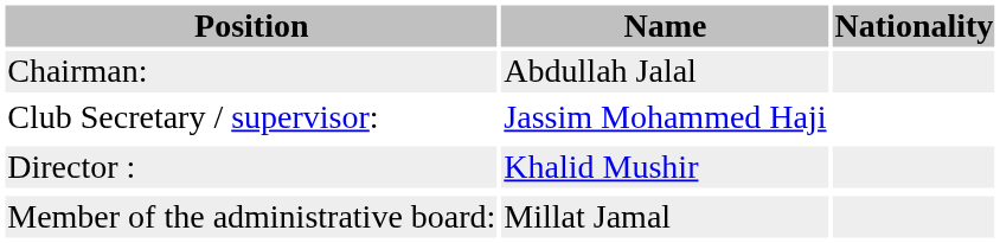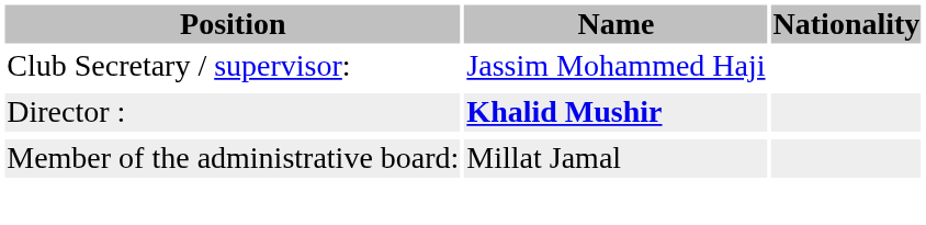- row: Chairman: | Abdullah Jalal
Director : | Name: normal -> bold
